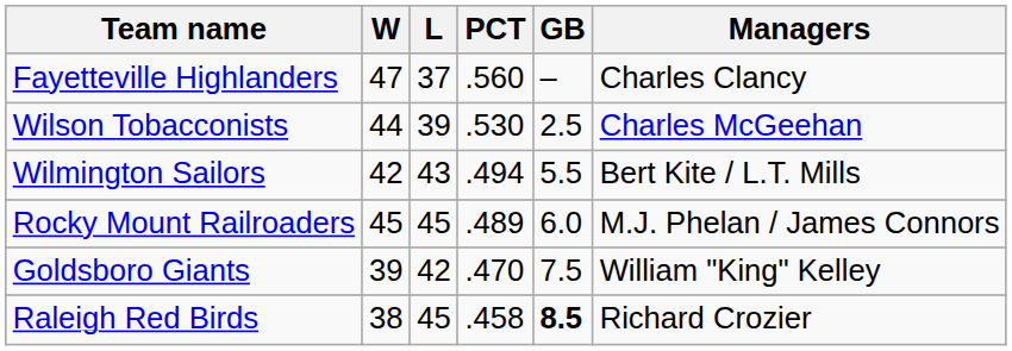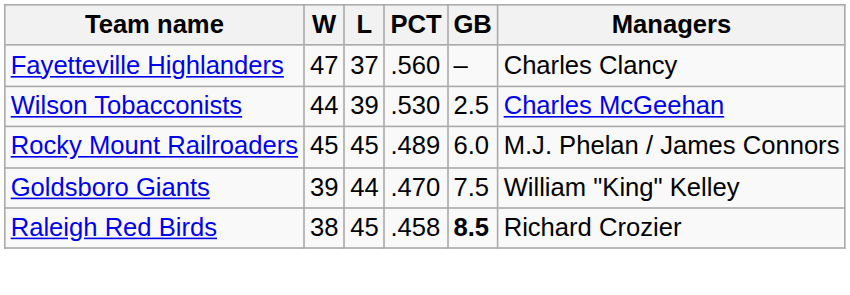- row: Wilmington Sailors | 42 | 43 | .494 | 5.5 | Bert Kite / L.T. Mills
Goldsboro Giants | L: 42 -> 44
